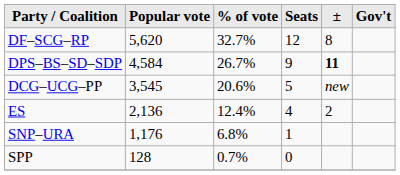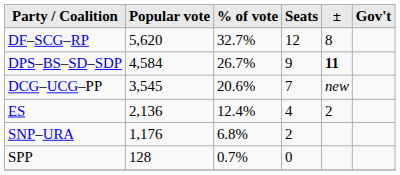DCG–UCG–PP | Seats: 5 -> 7
SNP–URA | Seats: 1 -> 2
